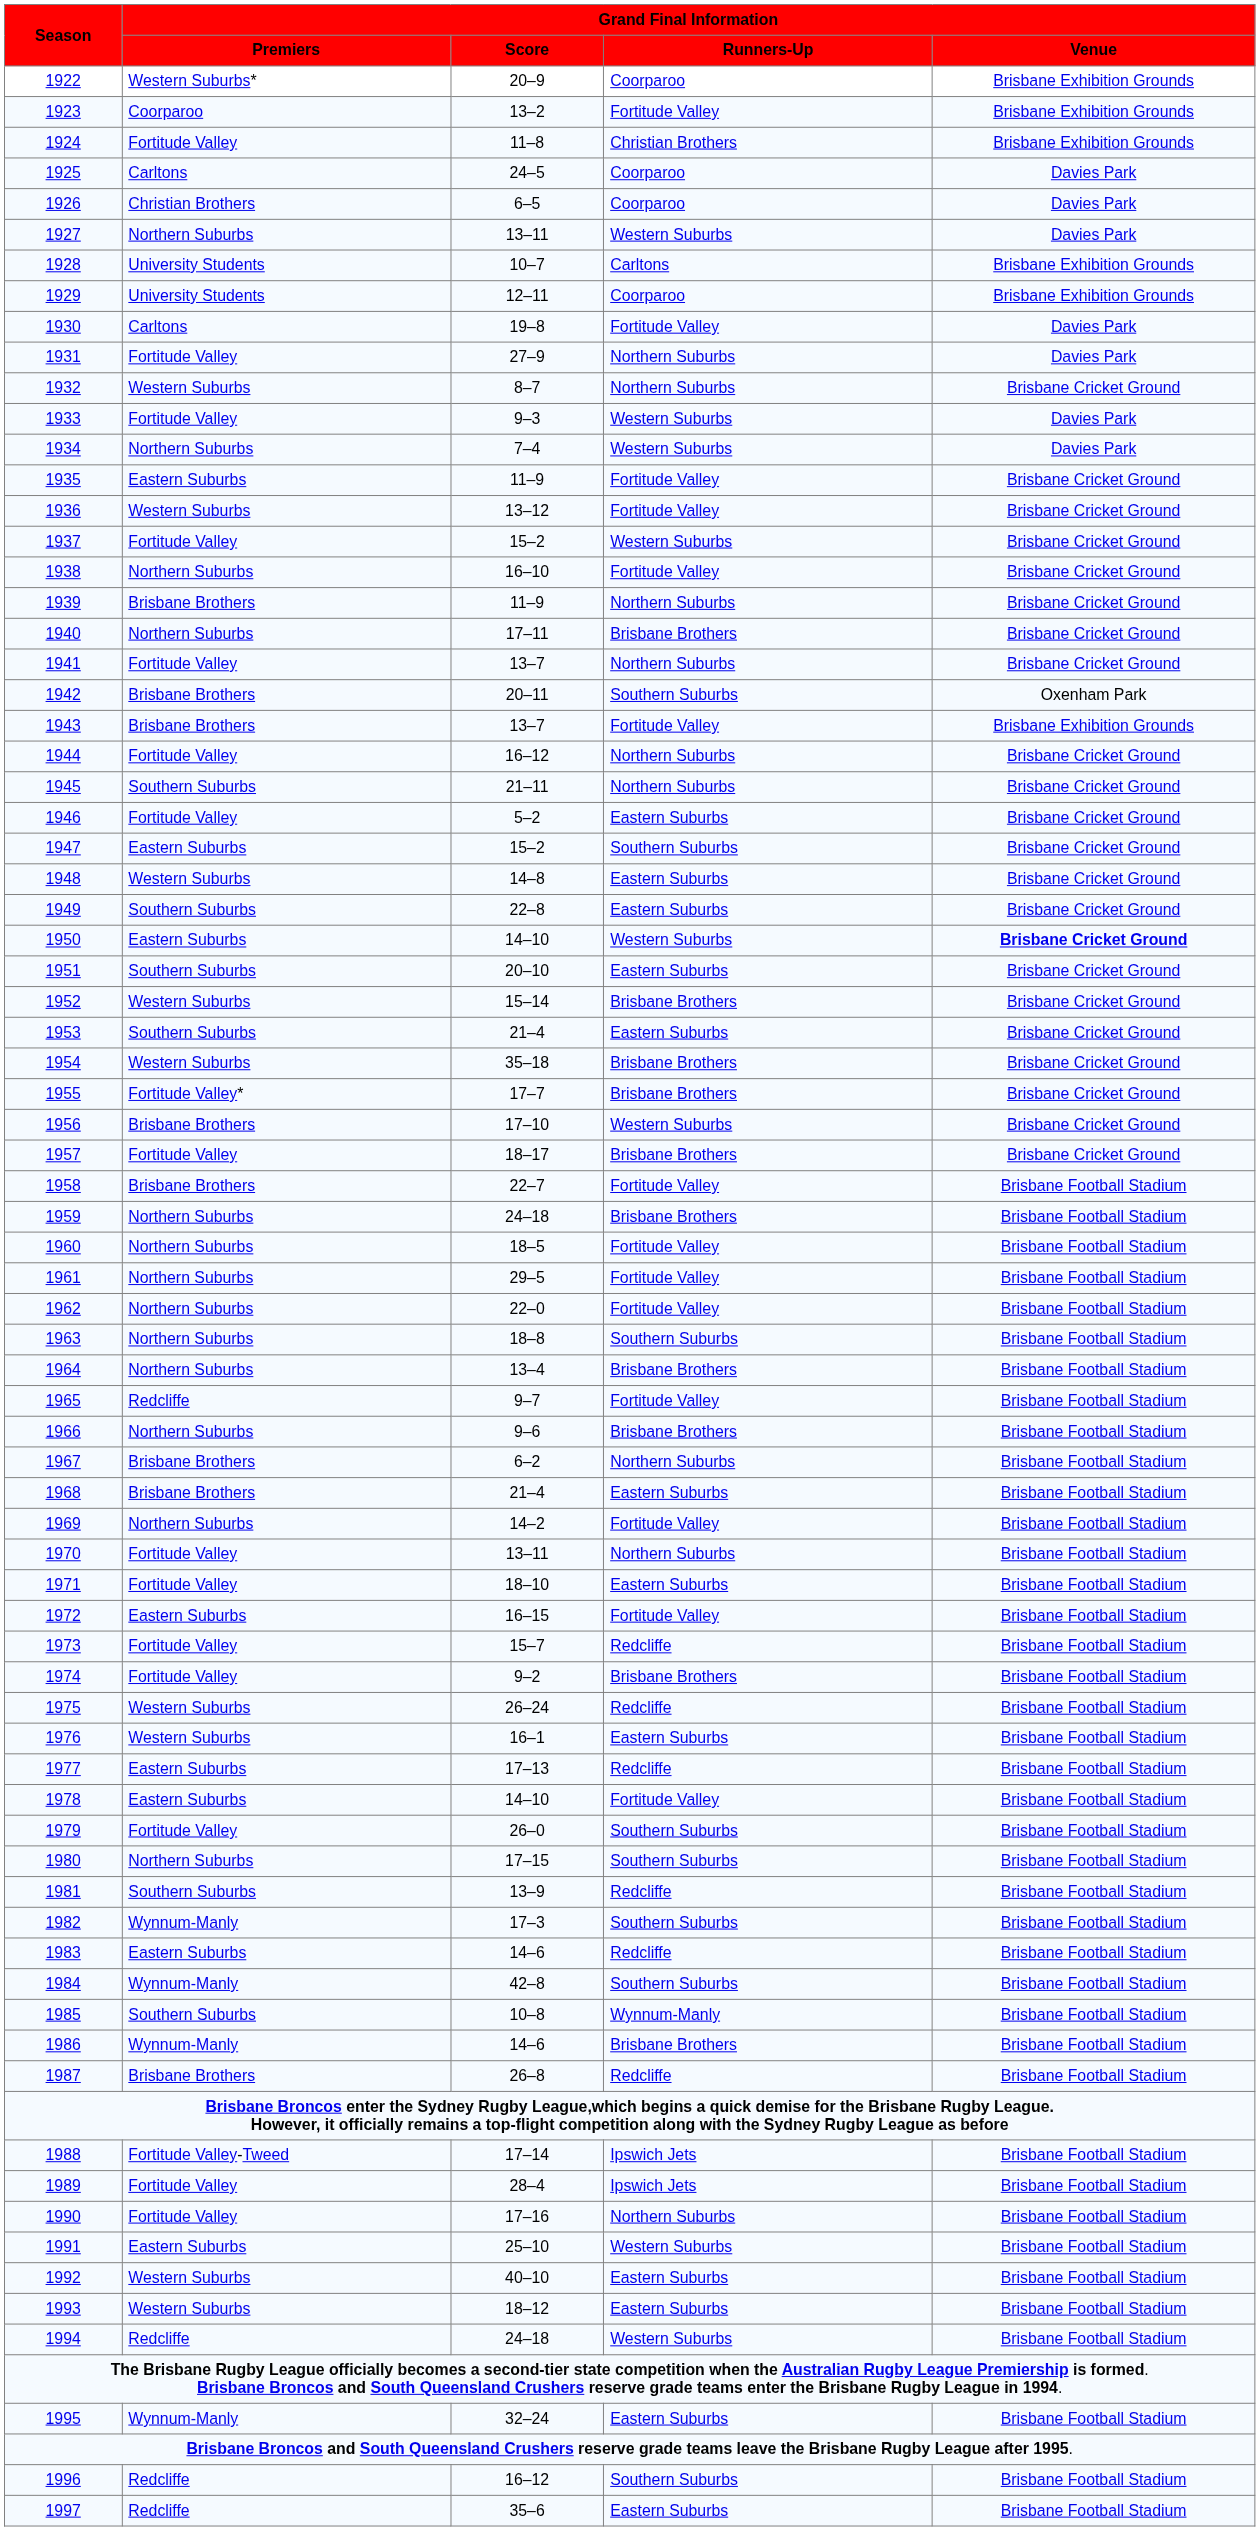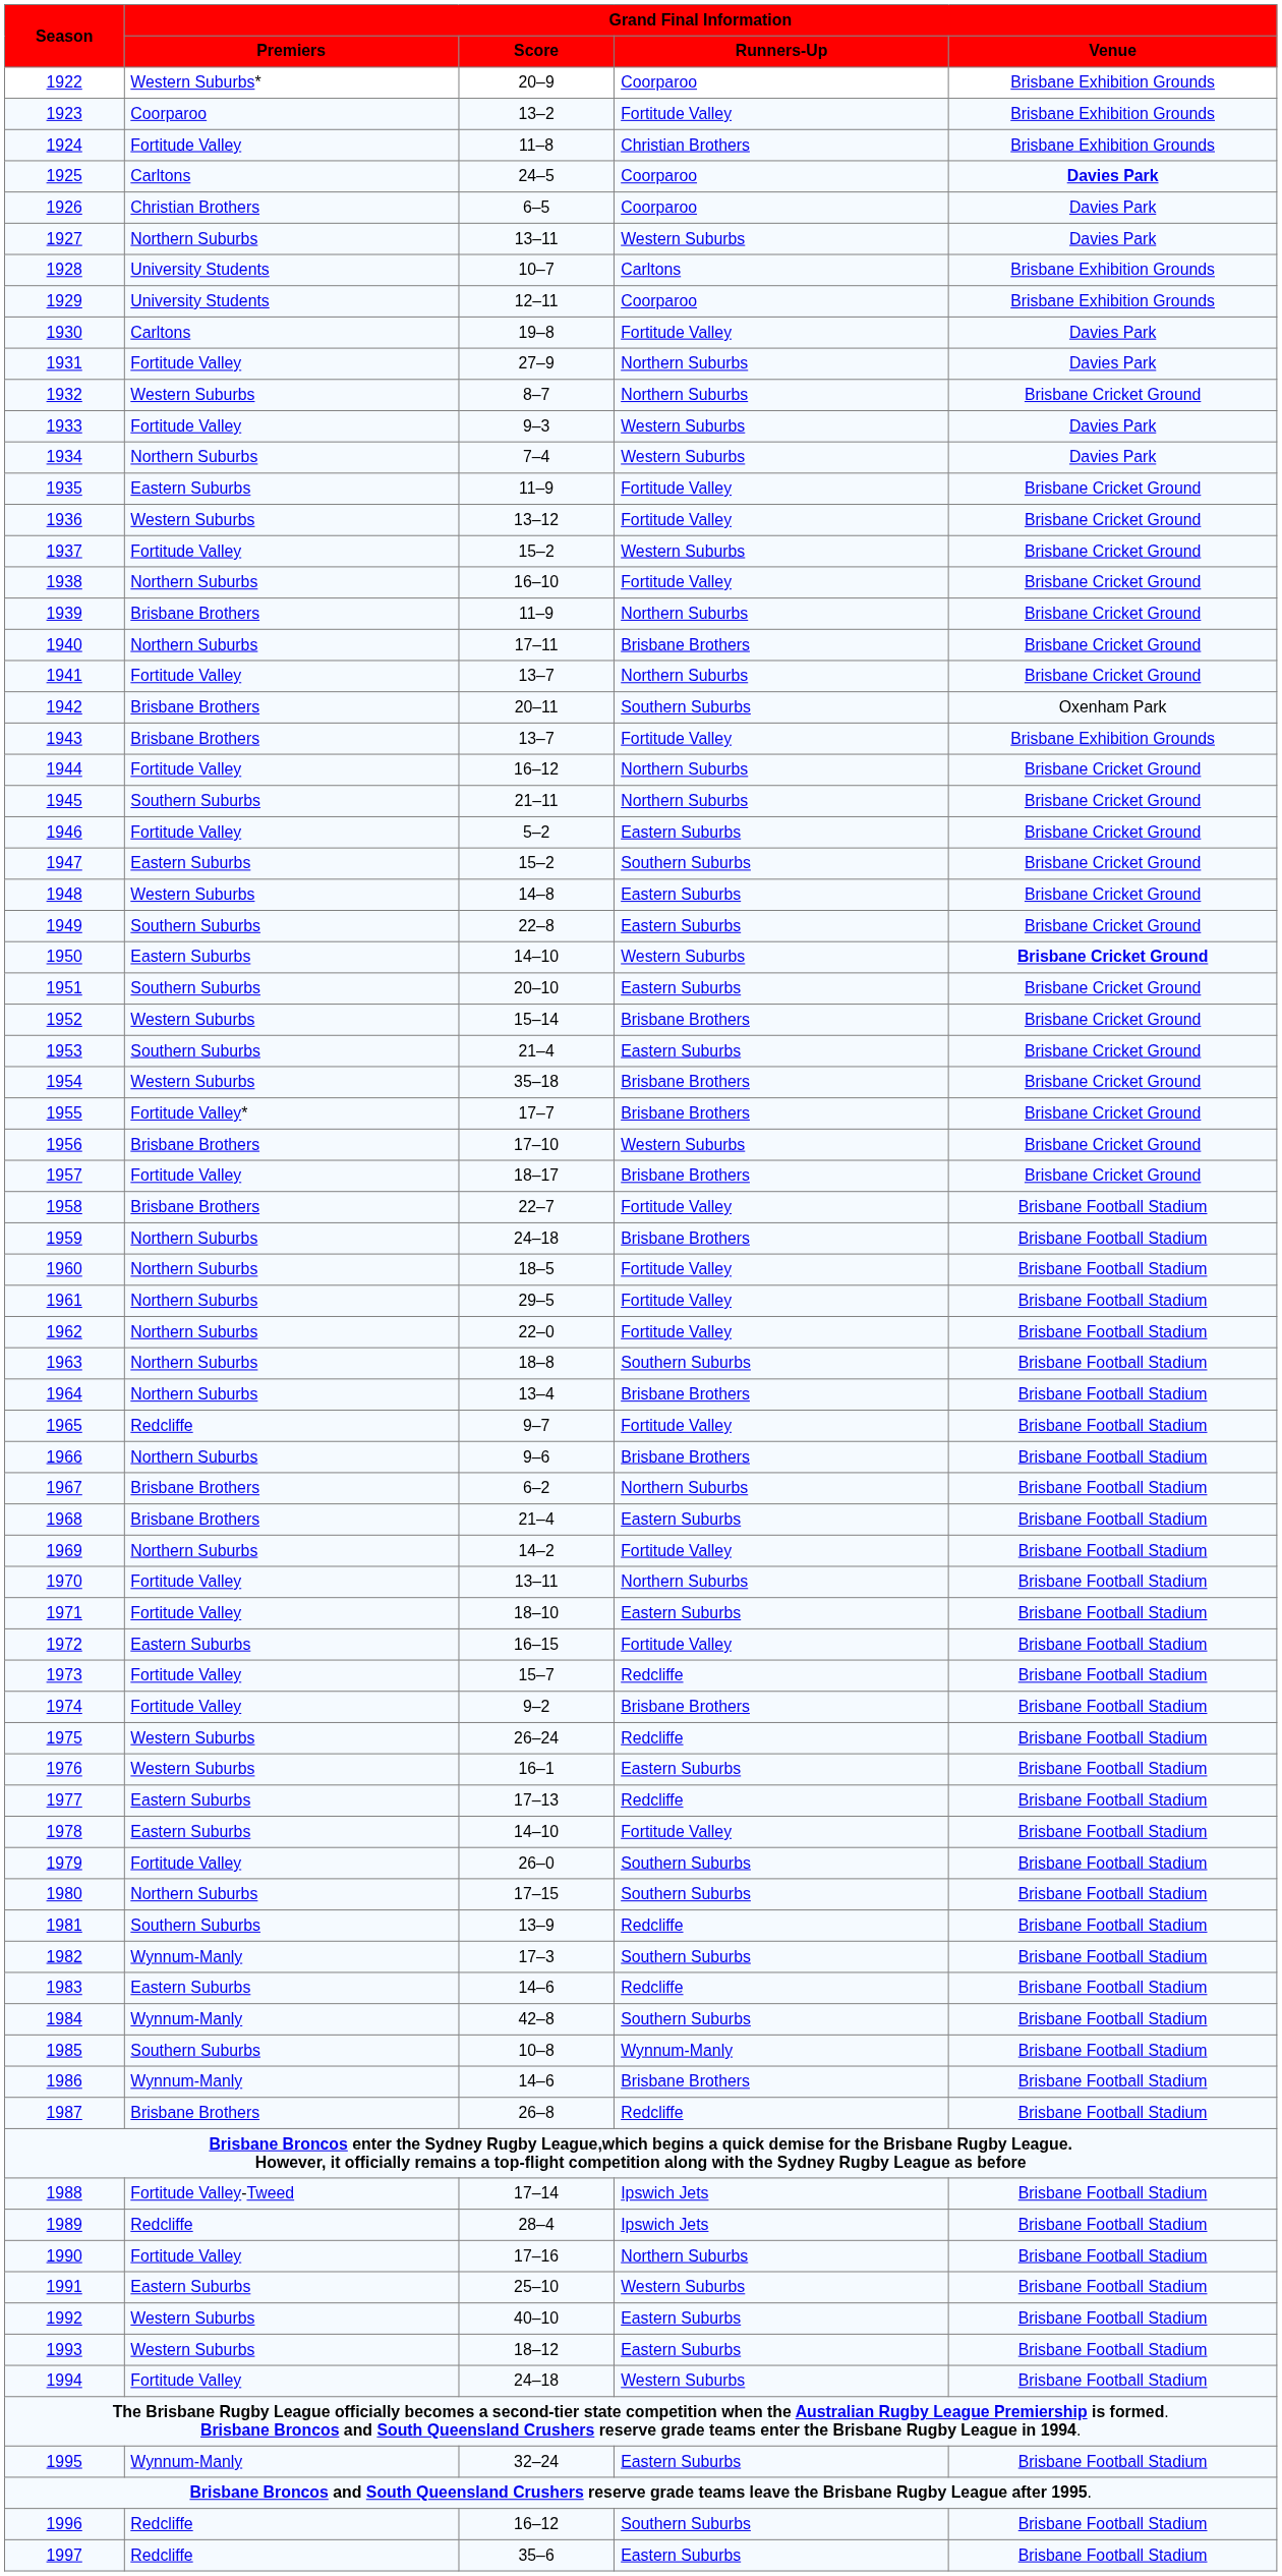1925 | Grand Final Information / Venue: normal -> bold
1989 | Grand Final Information / Premiers: Fortitude Valley -> Redcliffe
1994 | Grand Final Information / Premiers: Redcliffe -> Fortitude Valley
